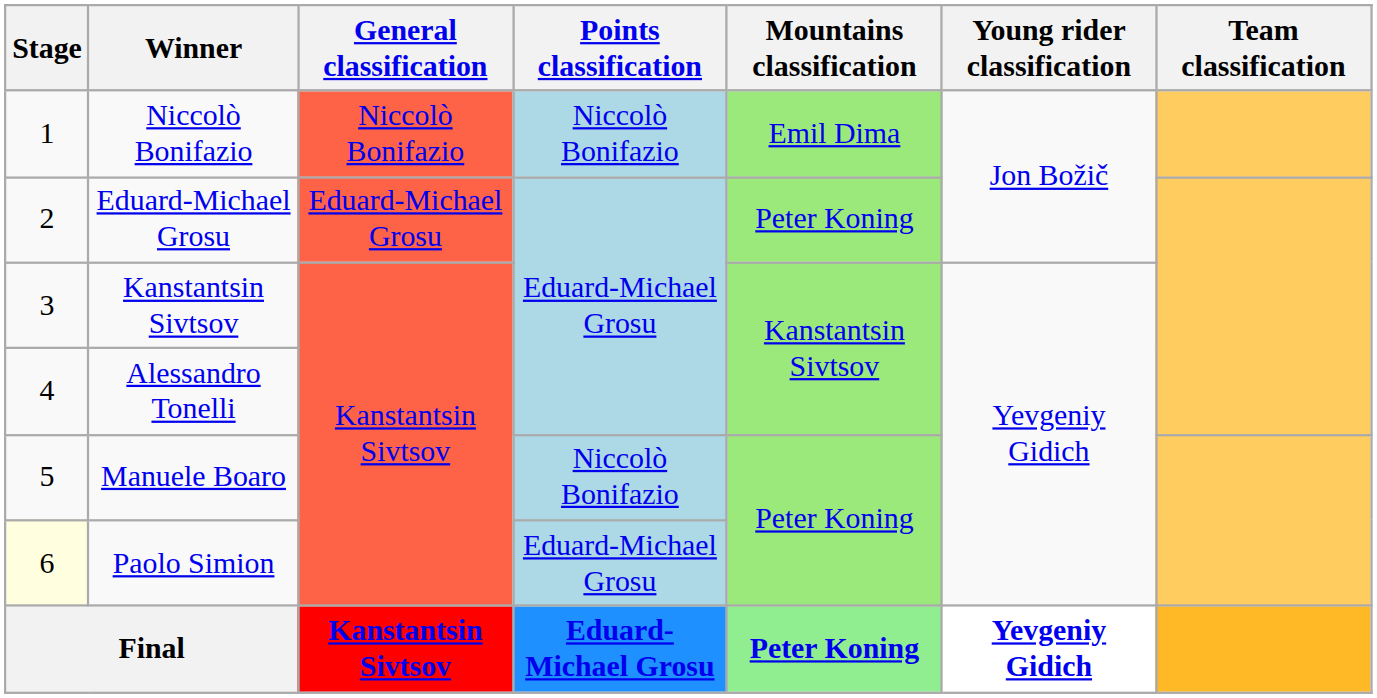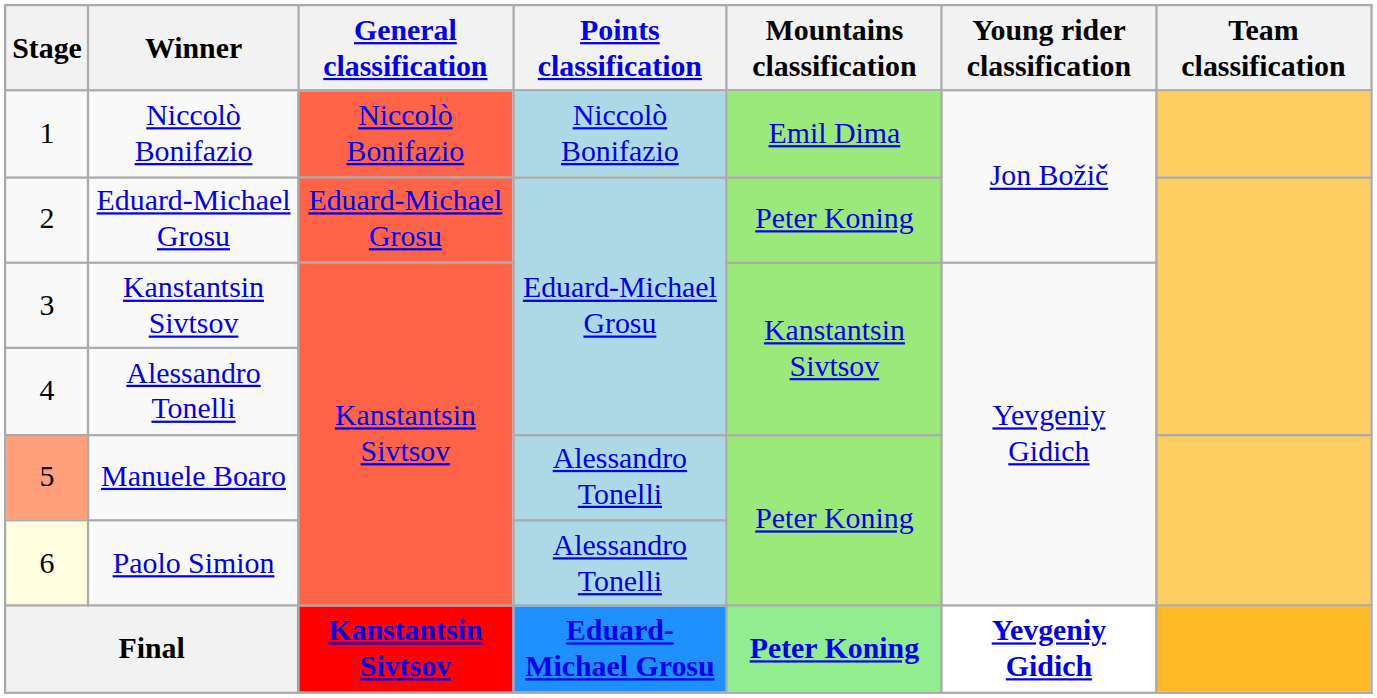Manuele Boaro | Stage: no background -> lightsalmon background
Manuele Boaro | Points classification: Niccolò Bonifazio -> Alessandro Tonelli
Paolo Simion | Points classification: Eduard-Michael Grosu -> Alessandro Tonelli
